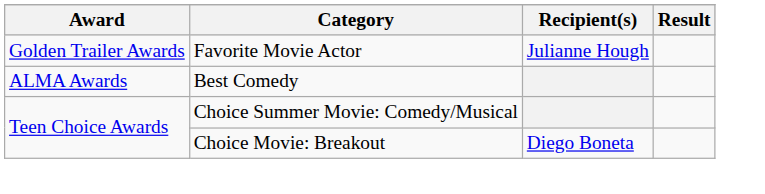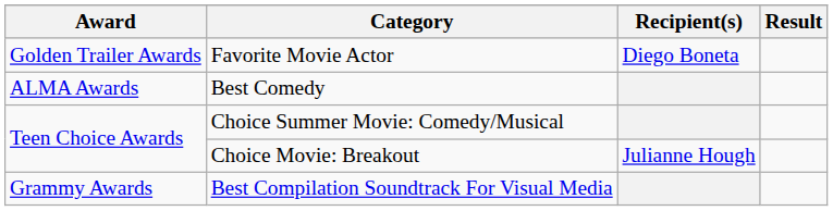Favorite Movie Actor | Recipient(s): Julianne Hough -> Diego Boneta
Choice Movie: Breakout | Recipient(s): Diego Boneta -> Julianne Hough
+ row: Grammy Awards | Best Compilation Soundtrack For Visual Media
